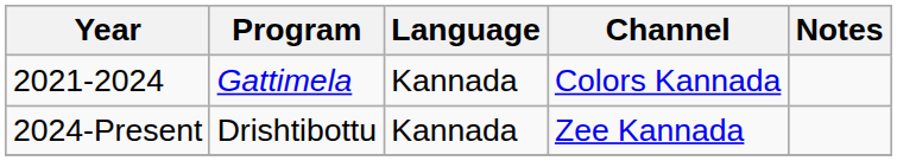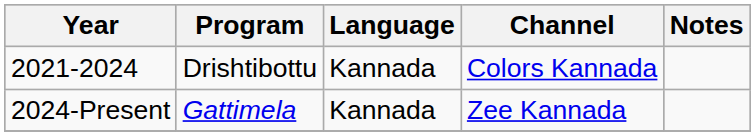2021-2024 | Program: Gattimela -> Drishtibottu
2024-Present | Program: Drishtibottu -> Gattimela
